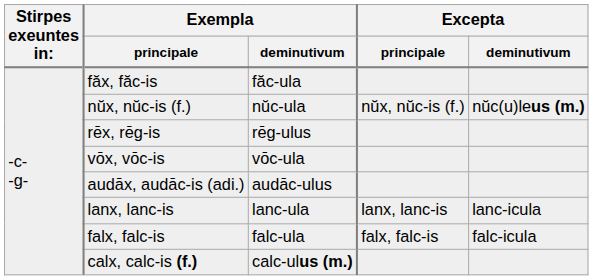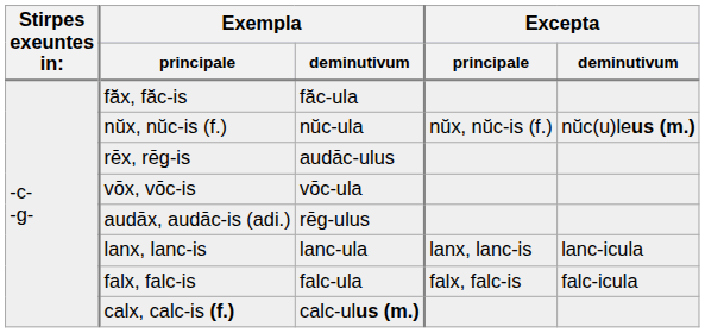rēx, rēg-is | Exempla / deminutivum: rēg-ulus -> audāc-ulus
audāx, audāc-is (adi.) | Exempla / deminutivum: audāc-ulus -> rēg-ulus
